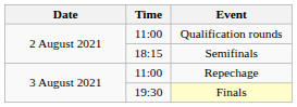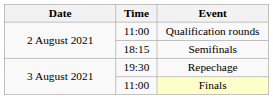Repechage | Time: 11:00 -> 19:30
Finals | Time: 19:30 -> 11:00
